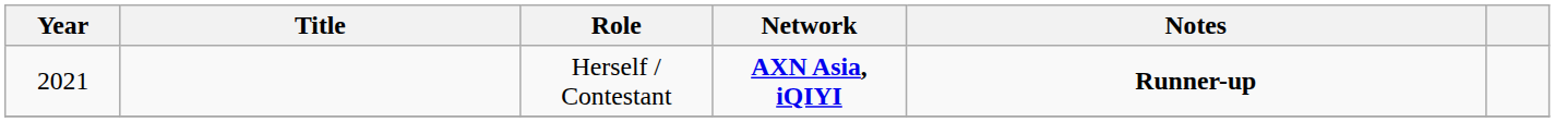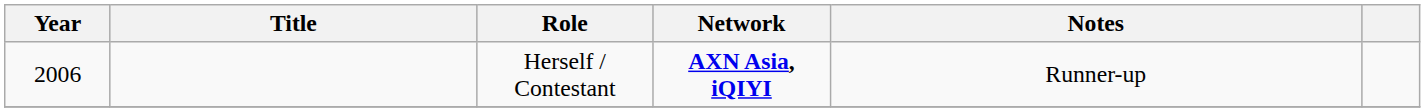Herself / Contestant | Year: 2021 -> 2006
Herself / Contestant | Notes: bold -> normal
